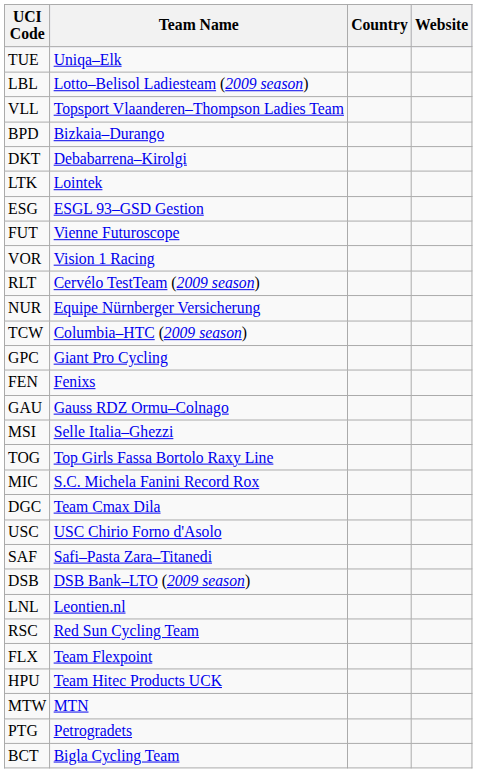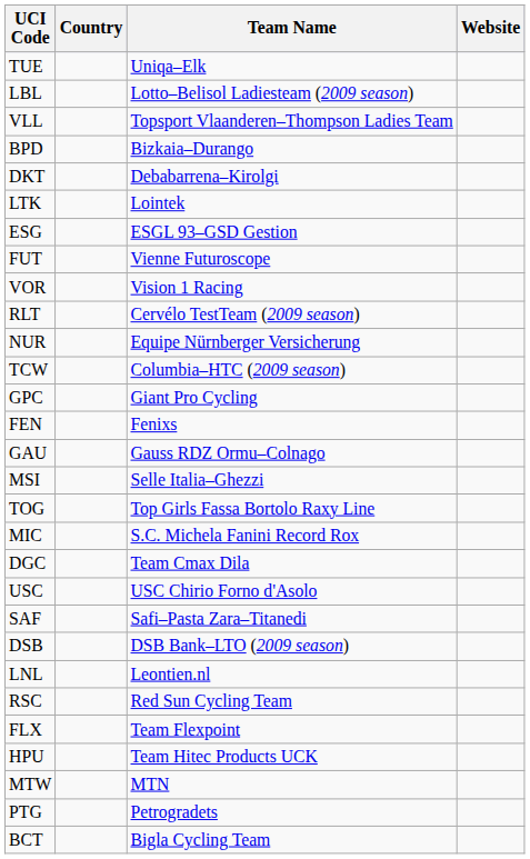columns swapped: Team Name <-> Country
